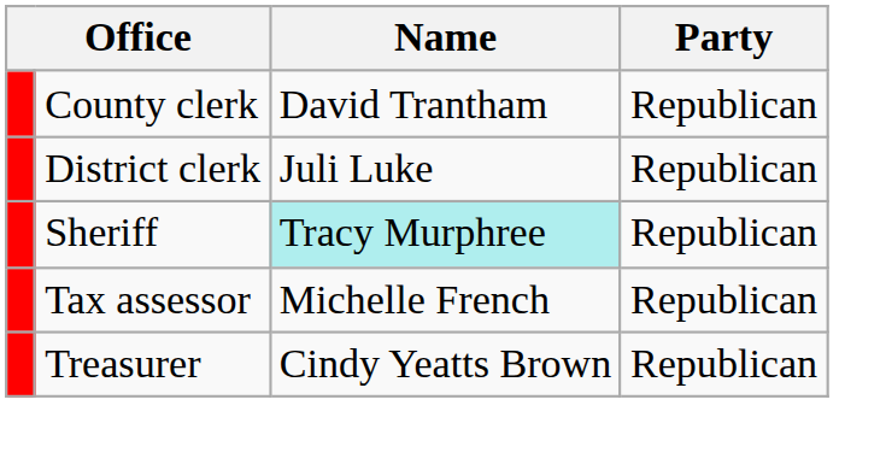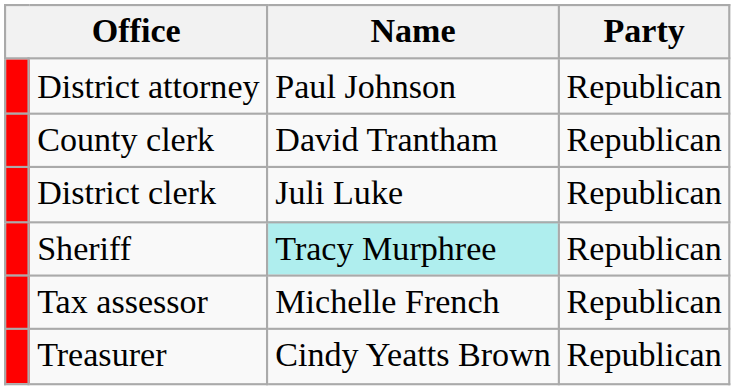+ row: District attorney | Paul Johnson | Republican
